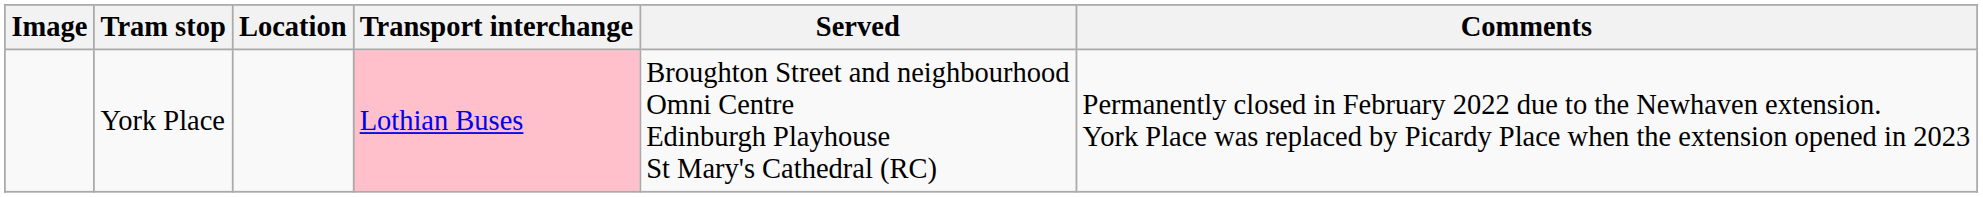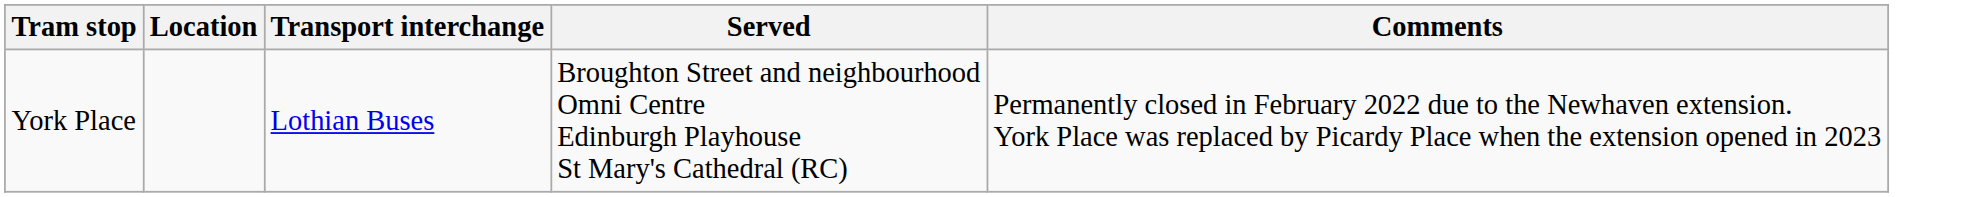- column: Image
York Place | Transport interchange: pink background -> no background
